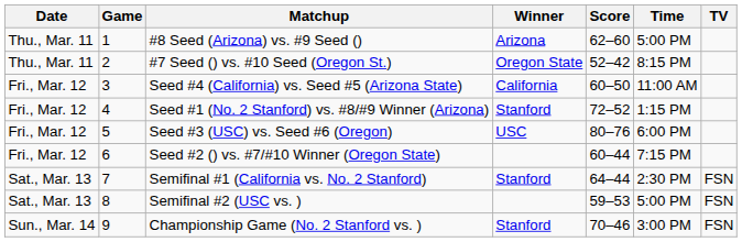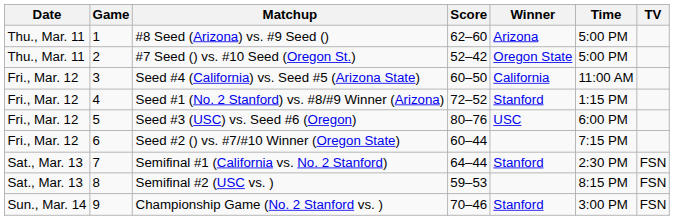columns swapped: Winner <-> Score
#7 Seed () vs. #10 Seed (Oregon St.) | Time: 8:15 PM -> 5:00 PM
Semifinal #2 (USC vs. ) | Time: 5:00 PM -> 8:15 PM
